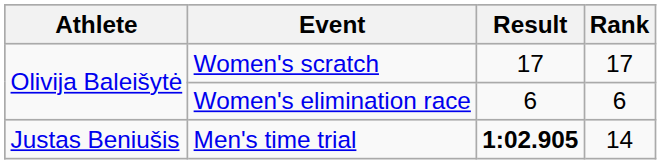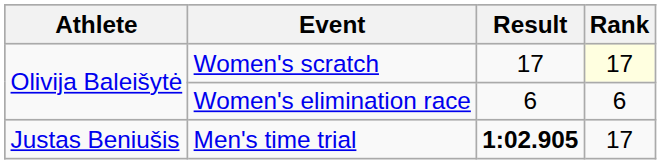Women's scratch | Rank: no background -> lightyellow background
Men's time trial | Rank: 14 -> 17
